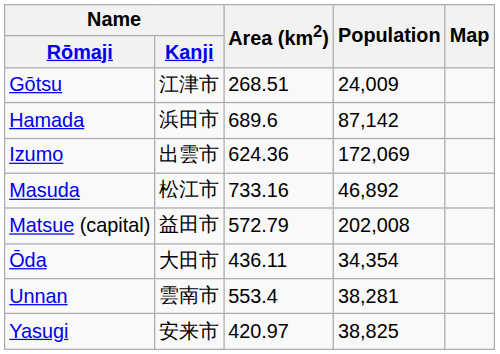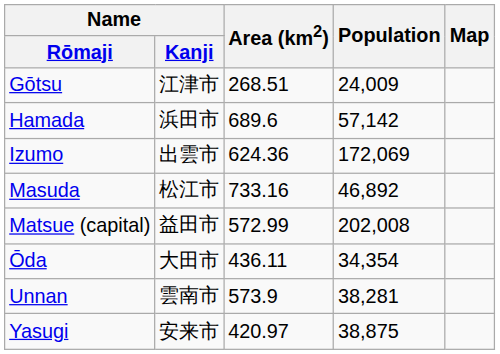Hamada | Population: 87,142 -> 57,142
Matsue (capital) | Area (km2): 572.79 -> 572.99
Unnan | Area (km2): 553.4 -> 573.9
Yasugi | Population: 38,825 -> 38,875
